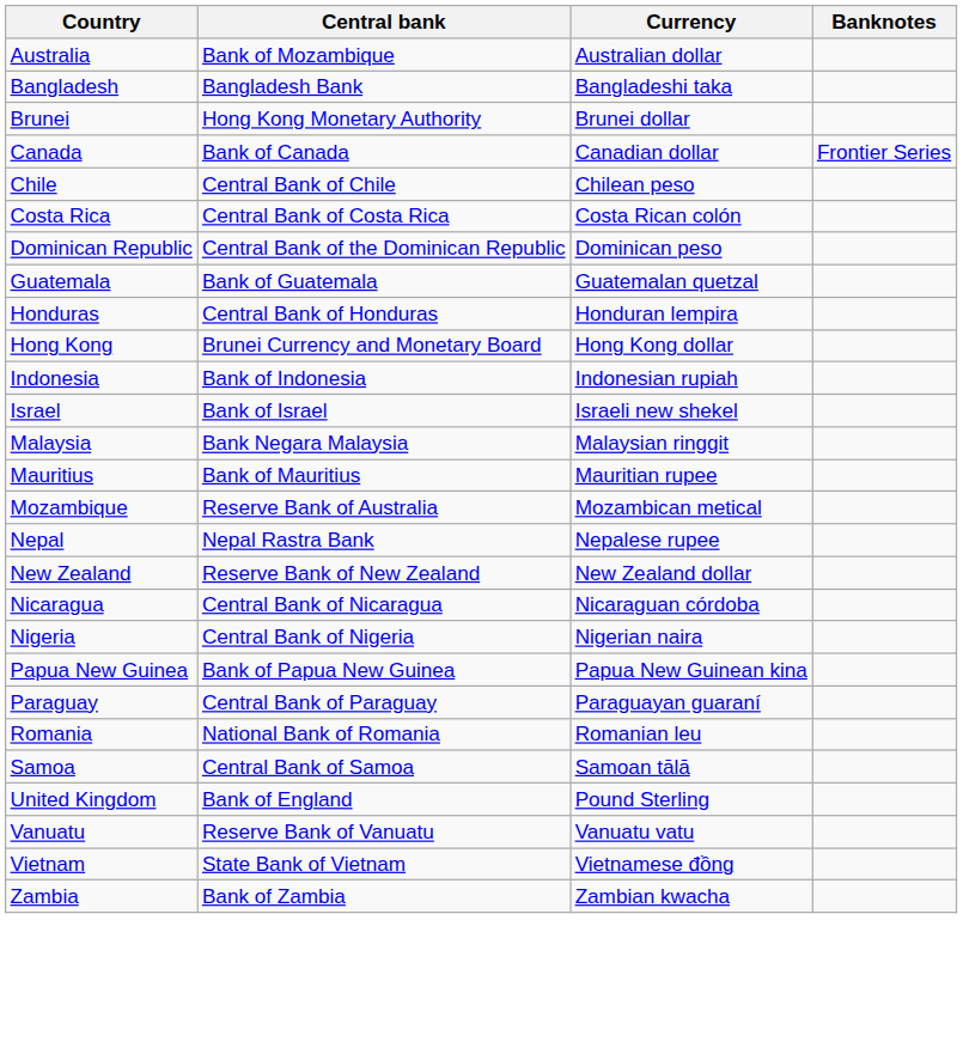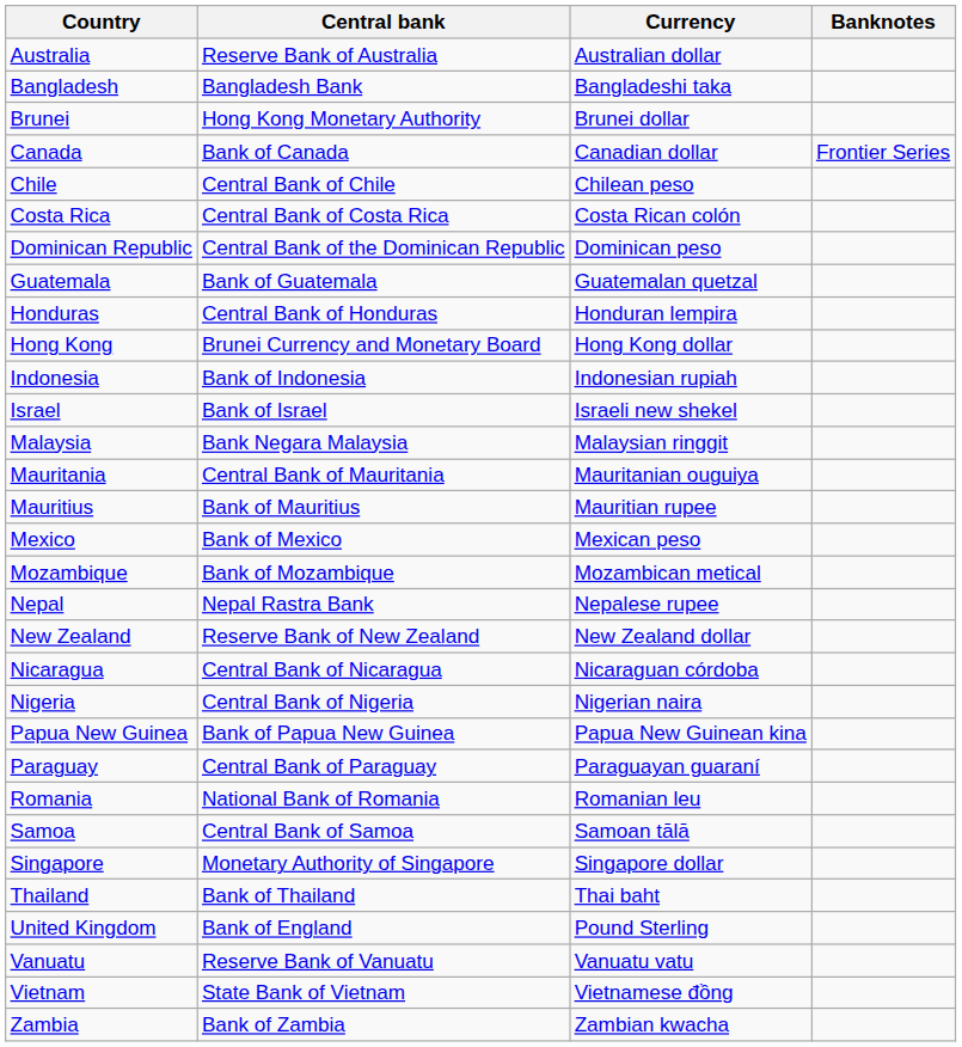Australia | Central bank: Bank of Mozambique -> Reserve Bank of Australia
+ row: Mauritania | Central Bank of Mauritania | Mauritanian ouguiya
+ row: Mexico | Bank of Mexico | Mexican peso
Mozambique | Central bank: Reserve Bank of Australia -> Bank of Mozambique
+ row: Singapore | Monetary Authority of Singapore | Singapore dollar
+ row: Thailand | Bank of Thailand | Thai baht
